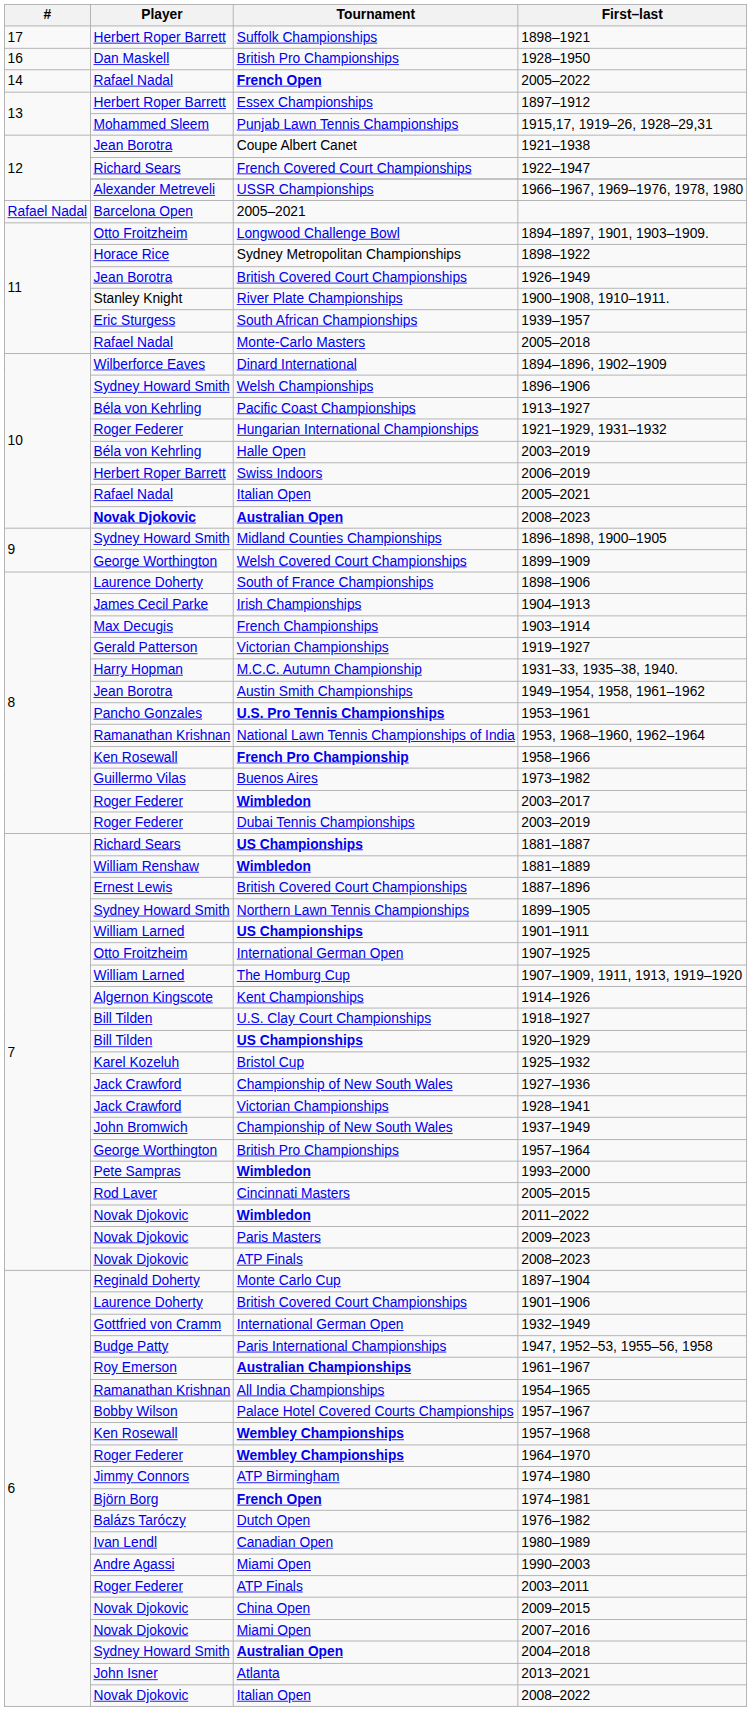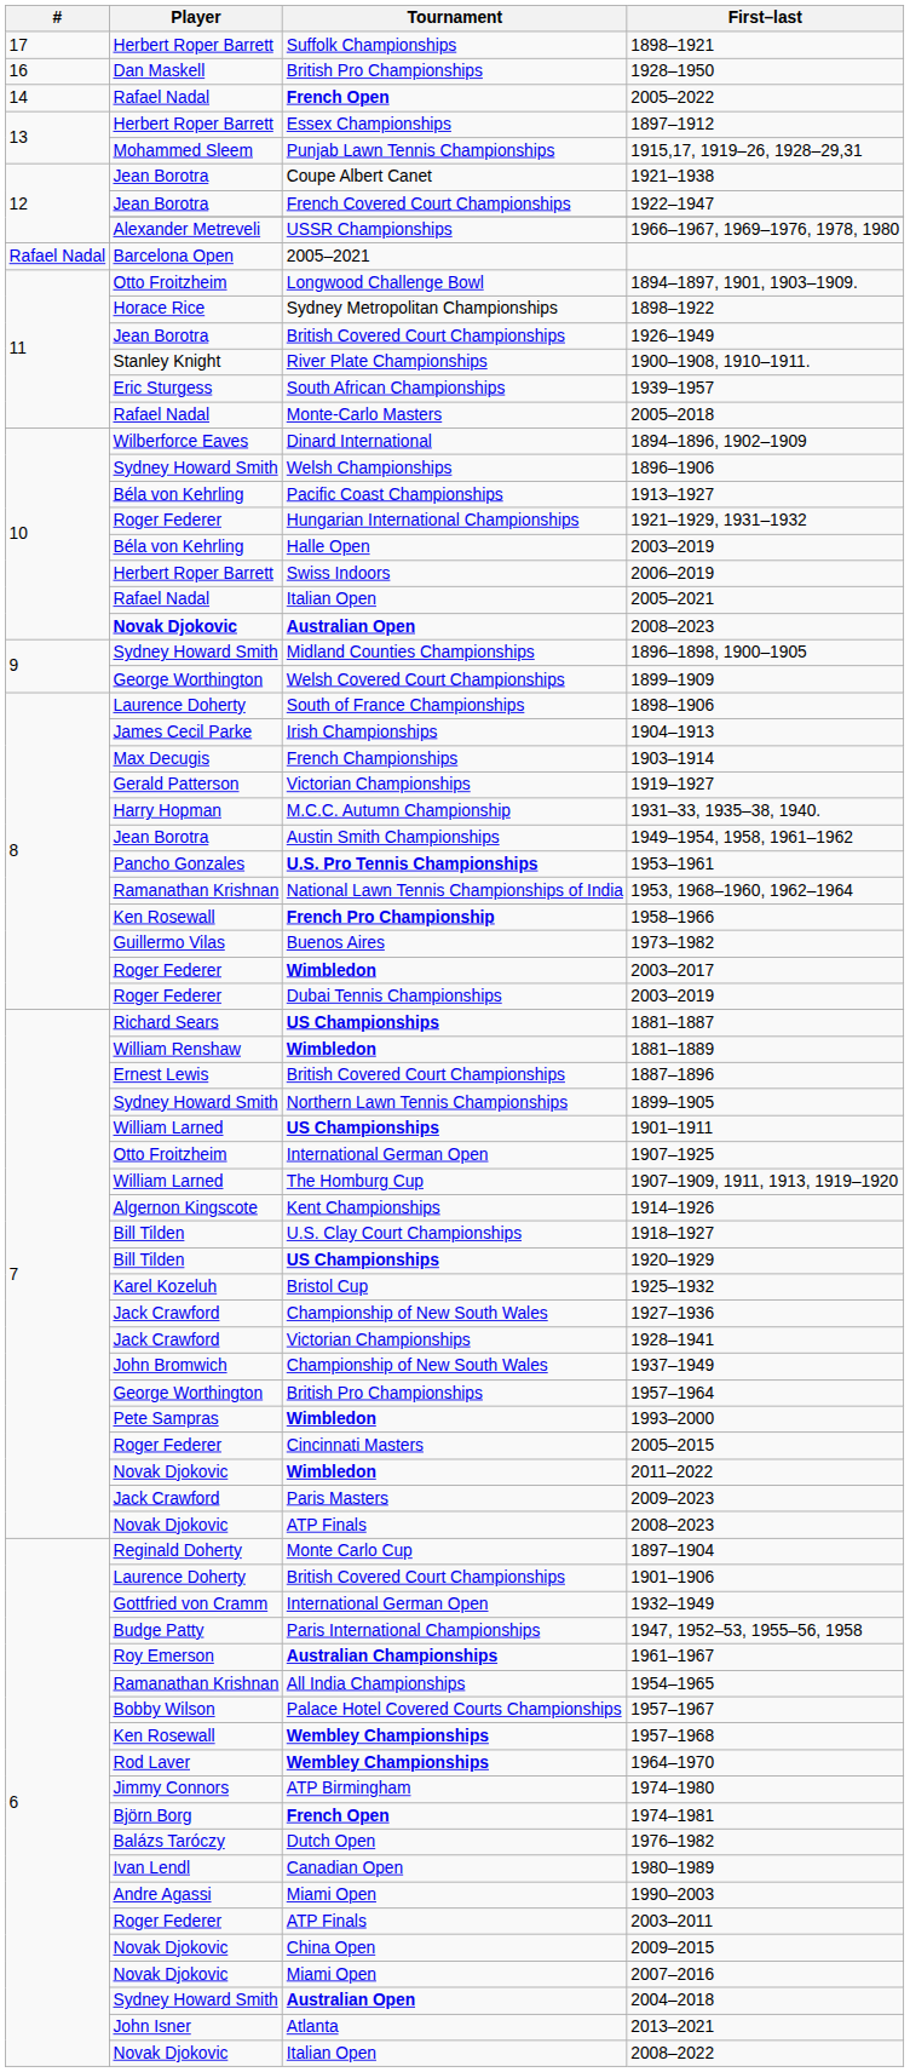1922–1947 | Player: Richard Sears -> Jean Borotra
2005–2015 | Player: Rod Laver -> Roger Federer
2009–2023 | Player: Novak Djokovic -> Jack Crawford
1964–1970 | Player: Roger Federer -> Rod Laver
